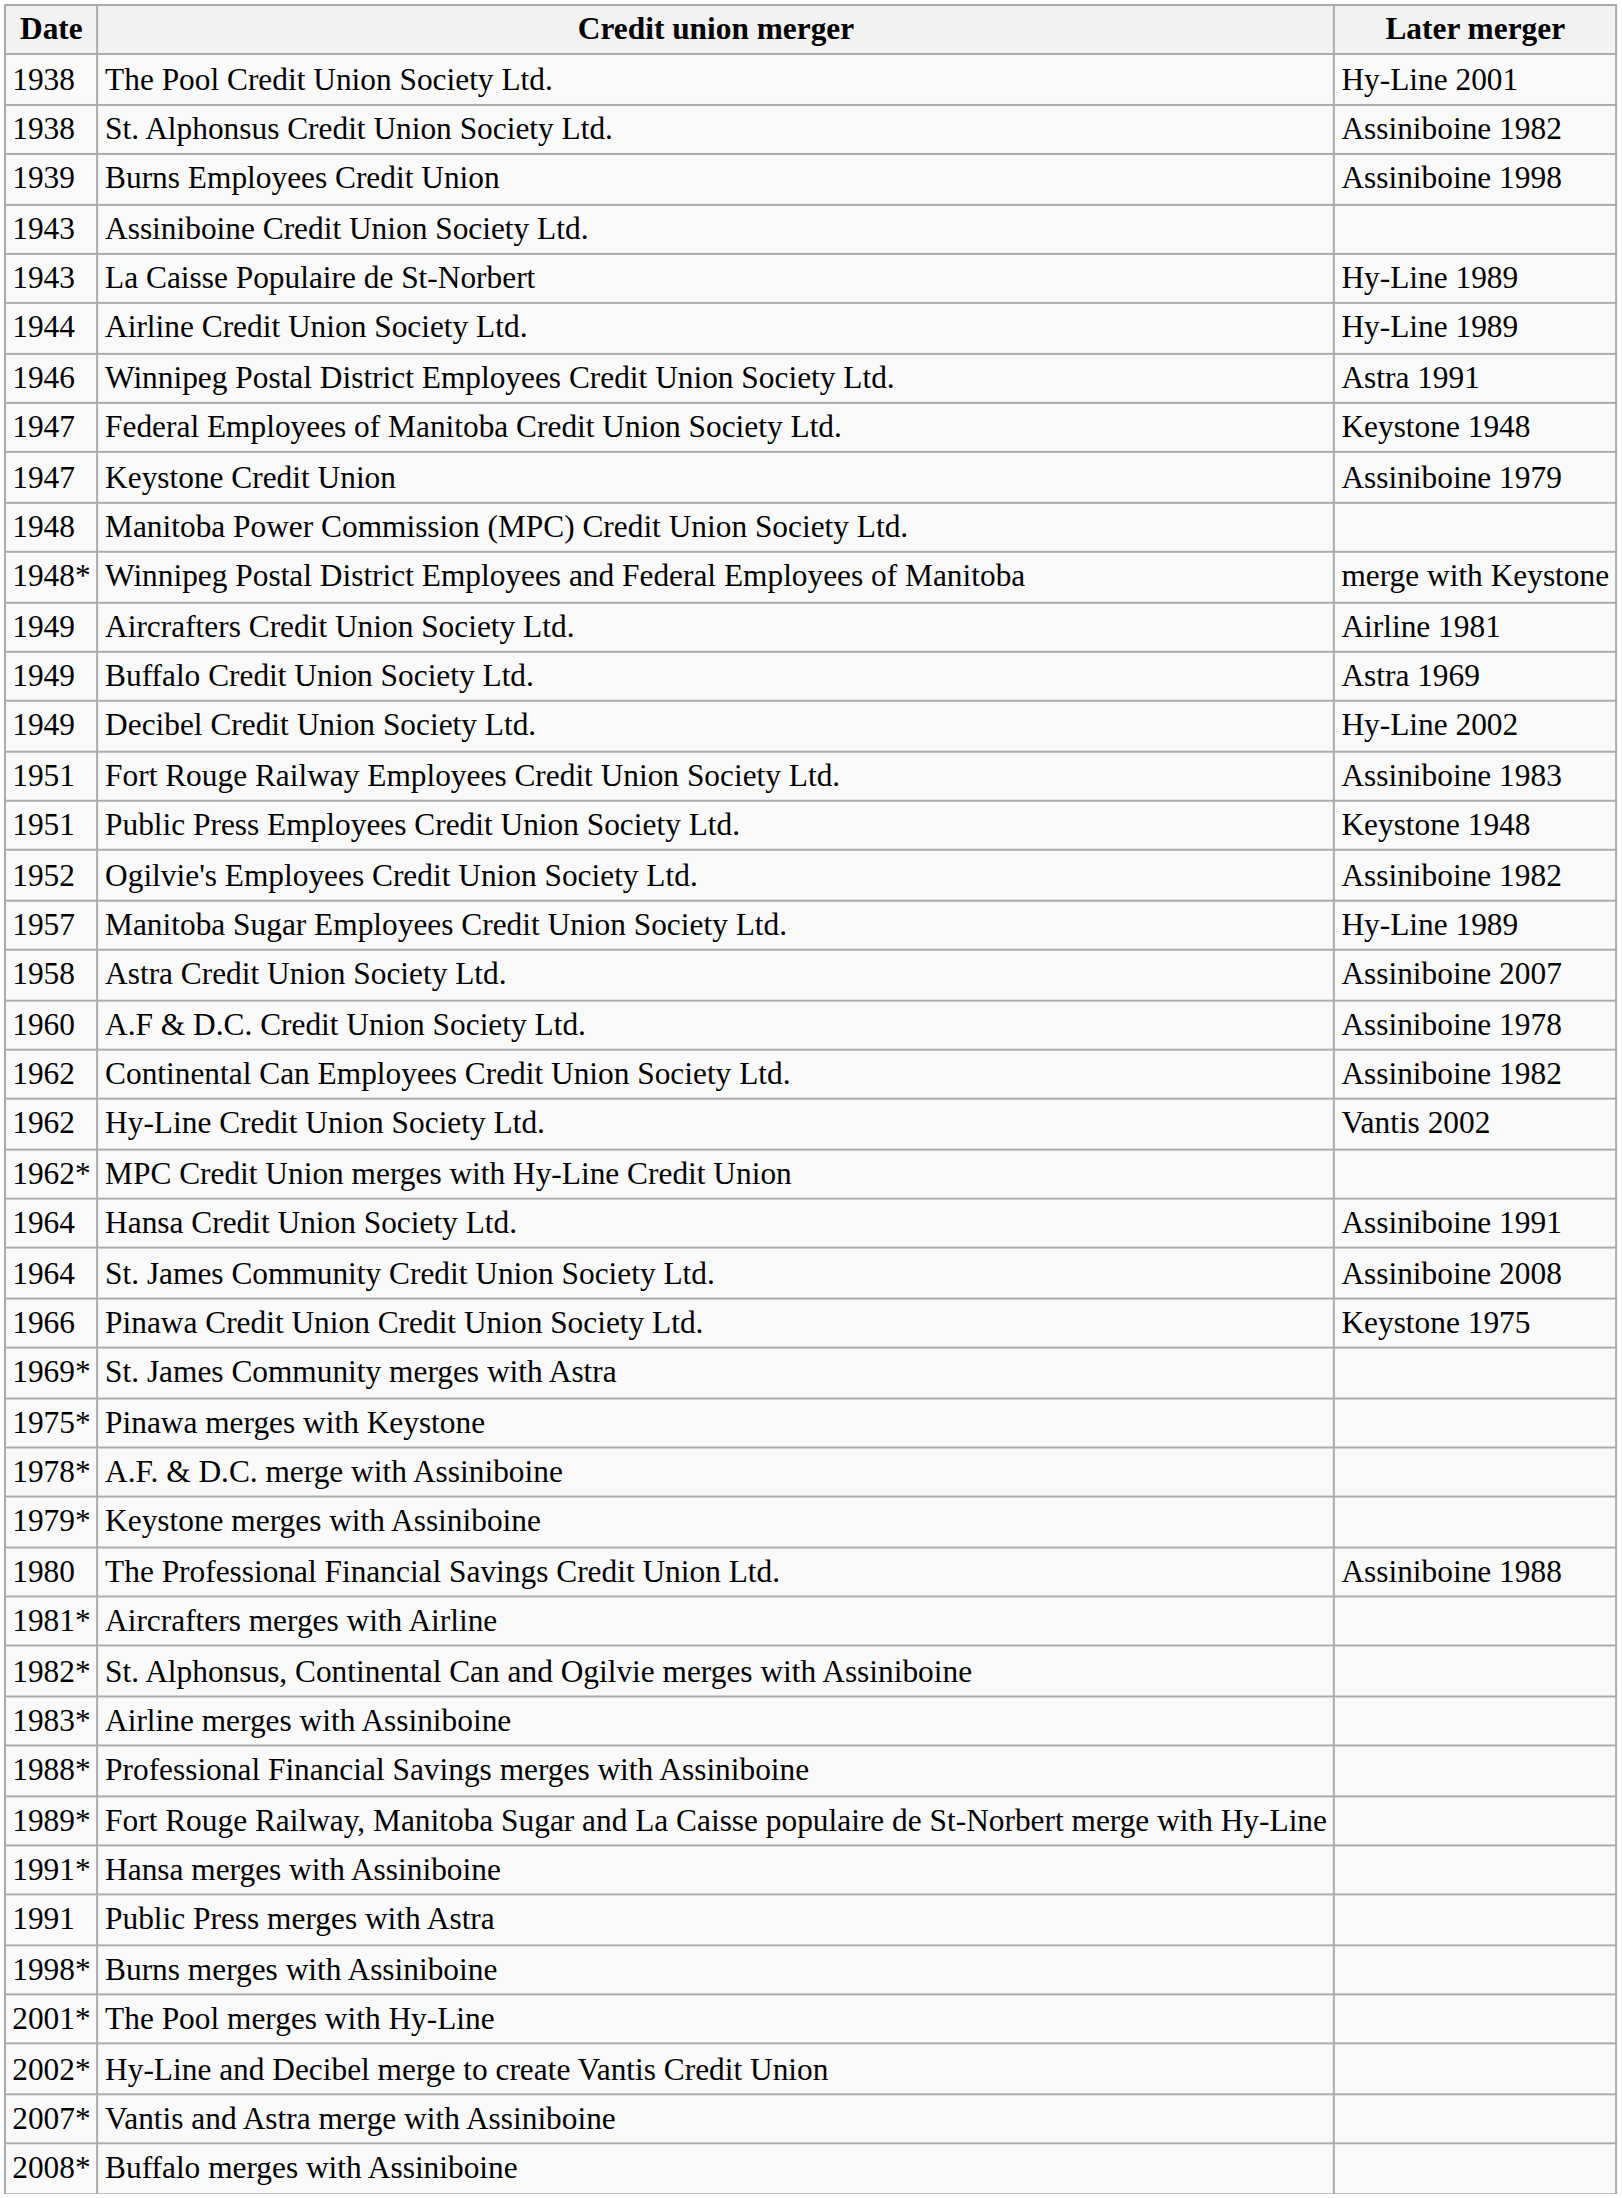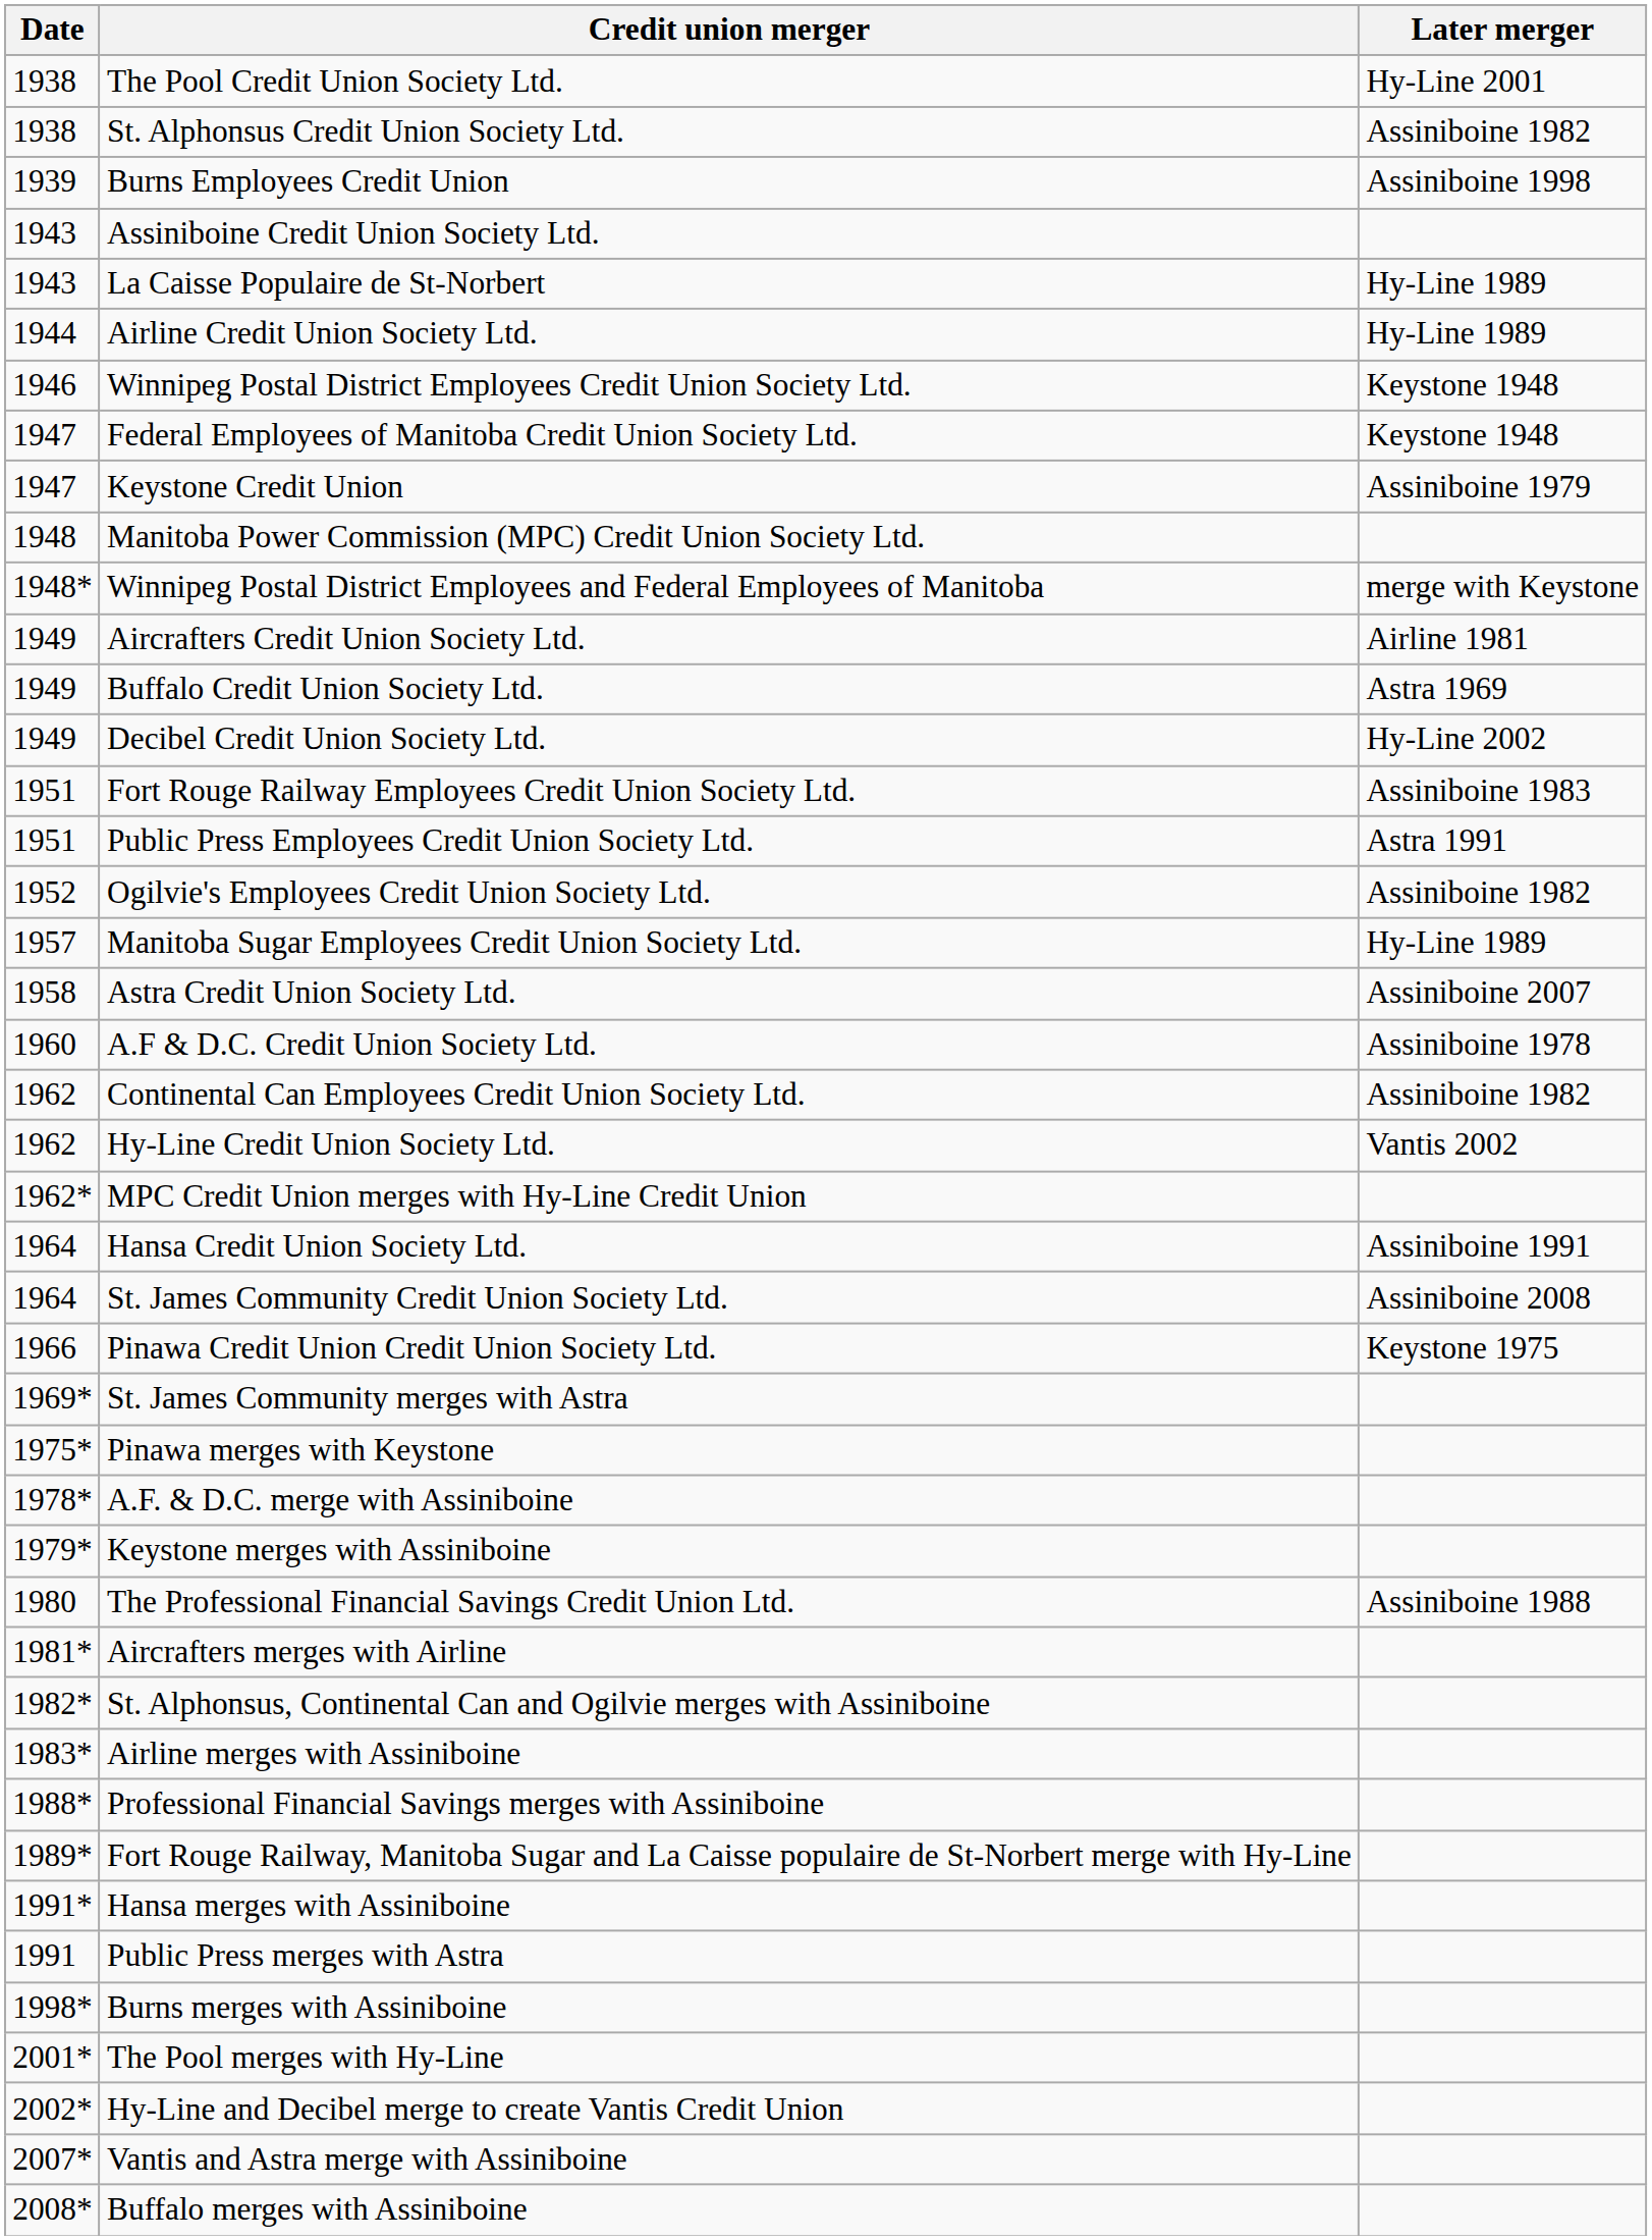Winnipeg Postal District Employees Credit Union Society Ltd. | Later merger: Astra 1991 -> Keystone 1948
Public Press Employees Credit Union Society Ltd. | Later merger: Keystone 1948 -> Astra 1991
